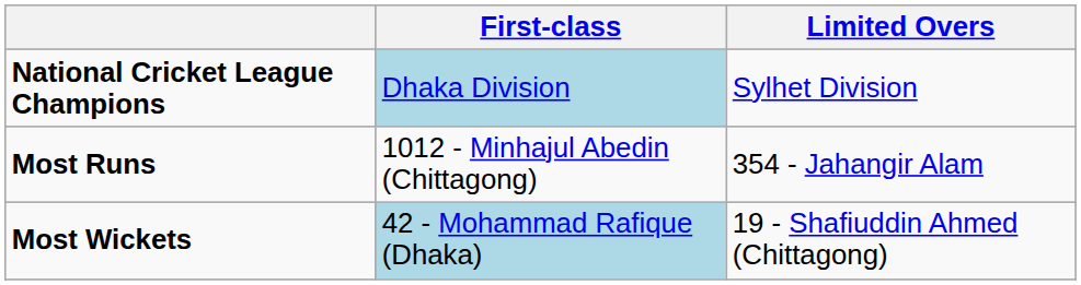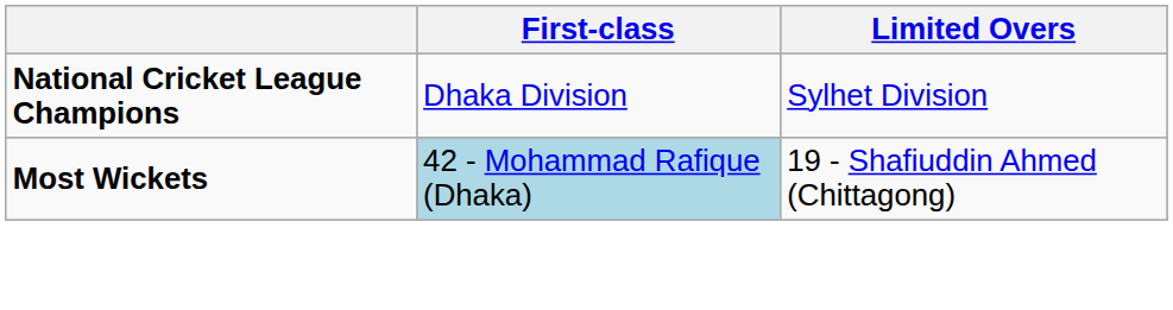National Cricket League Champions | First-class: lightblue background -> no background
- row: Most Runs | 1012 - Minhajul Abedin (Chittagong) | 354 - Jahangir Alam
